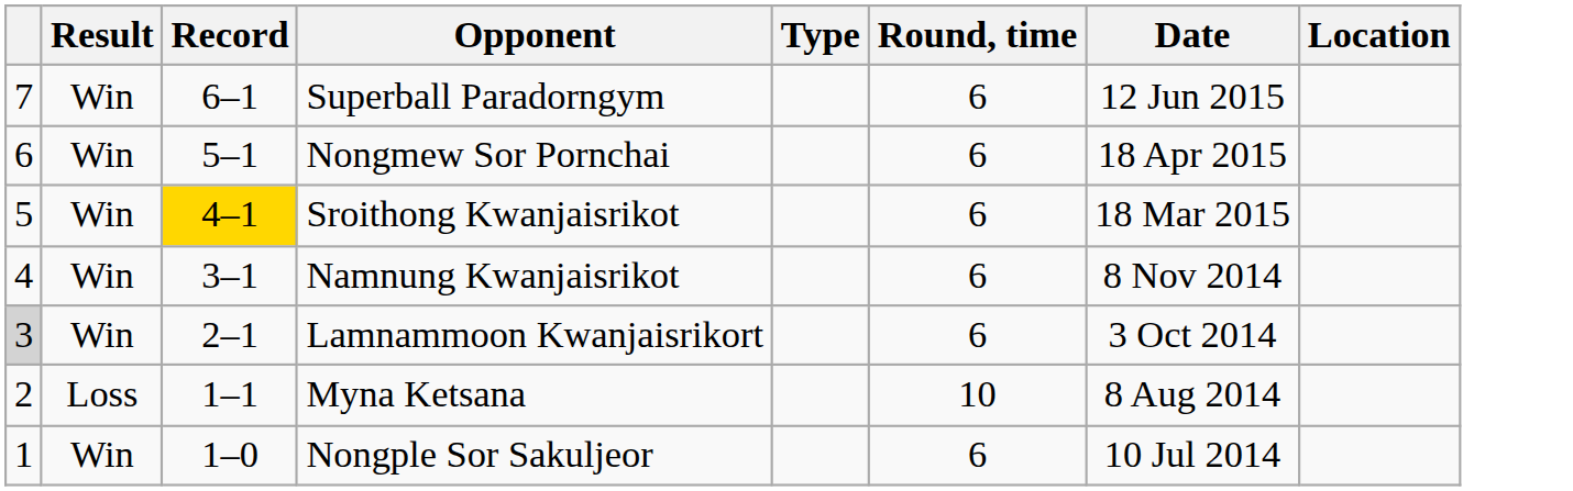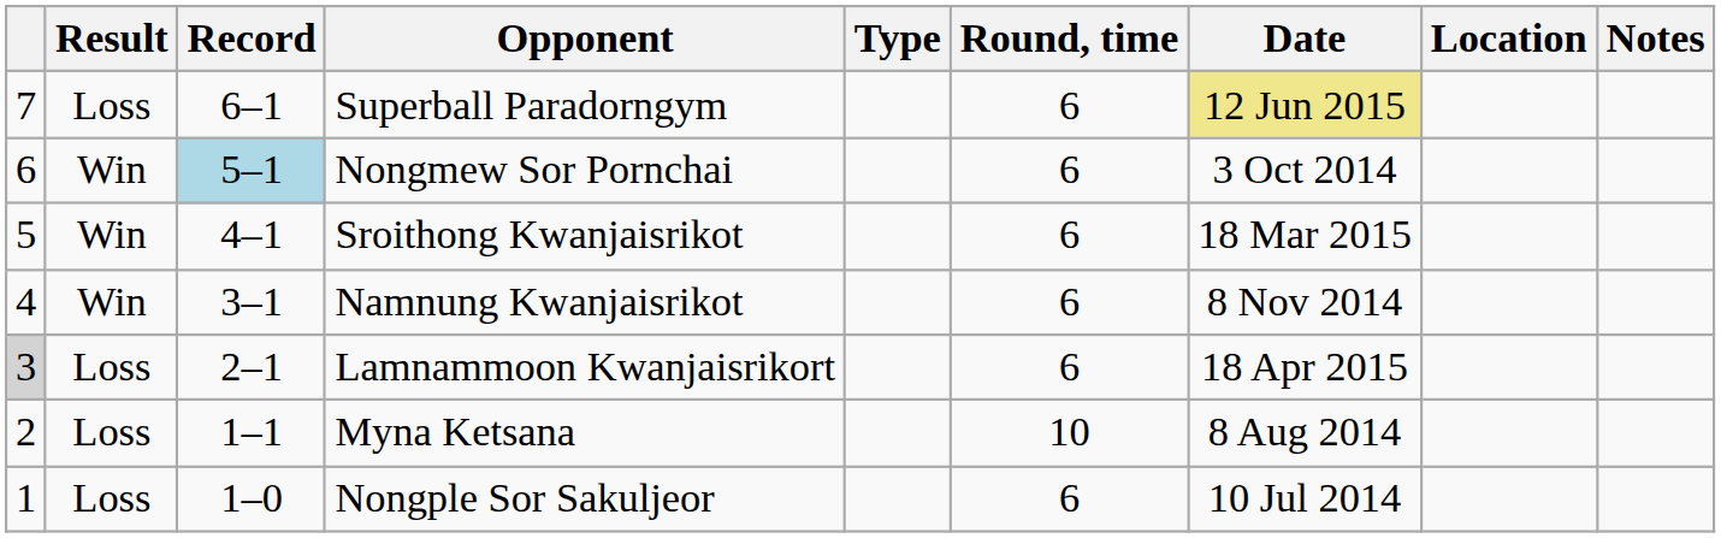+ column: Notes
Superball Paradorngym | Result: Win -> Loss
Superball Paradorngym | Date: no background -> khaki background
Nongmew Sor Pornchai | Record: no background -> lightblue background
Nongmew Sor Pornchai | Date: 18 Apr 2015 -> 3 Oct 2014
Sroithong Kwanjaisrikot | Record: gold background -> no background
Lamnammoon Kwanjaisrikort | Result: Win -> Loss
Lamnammoon Kwanjaisrikort | Date: 3 Oct 2014 -> 18 Apr 2015
Nongple Sor Sakuljeor | Result: Win -> Loss
